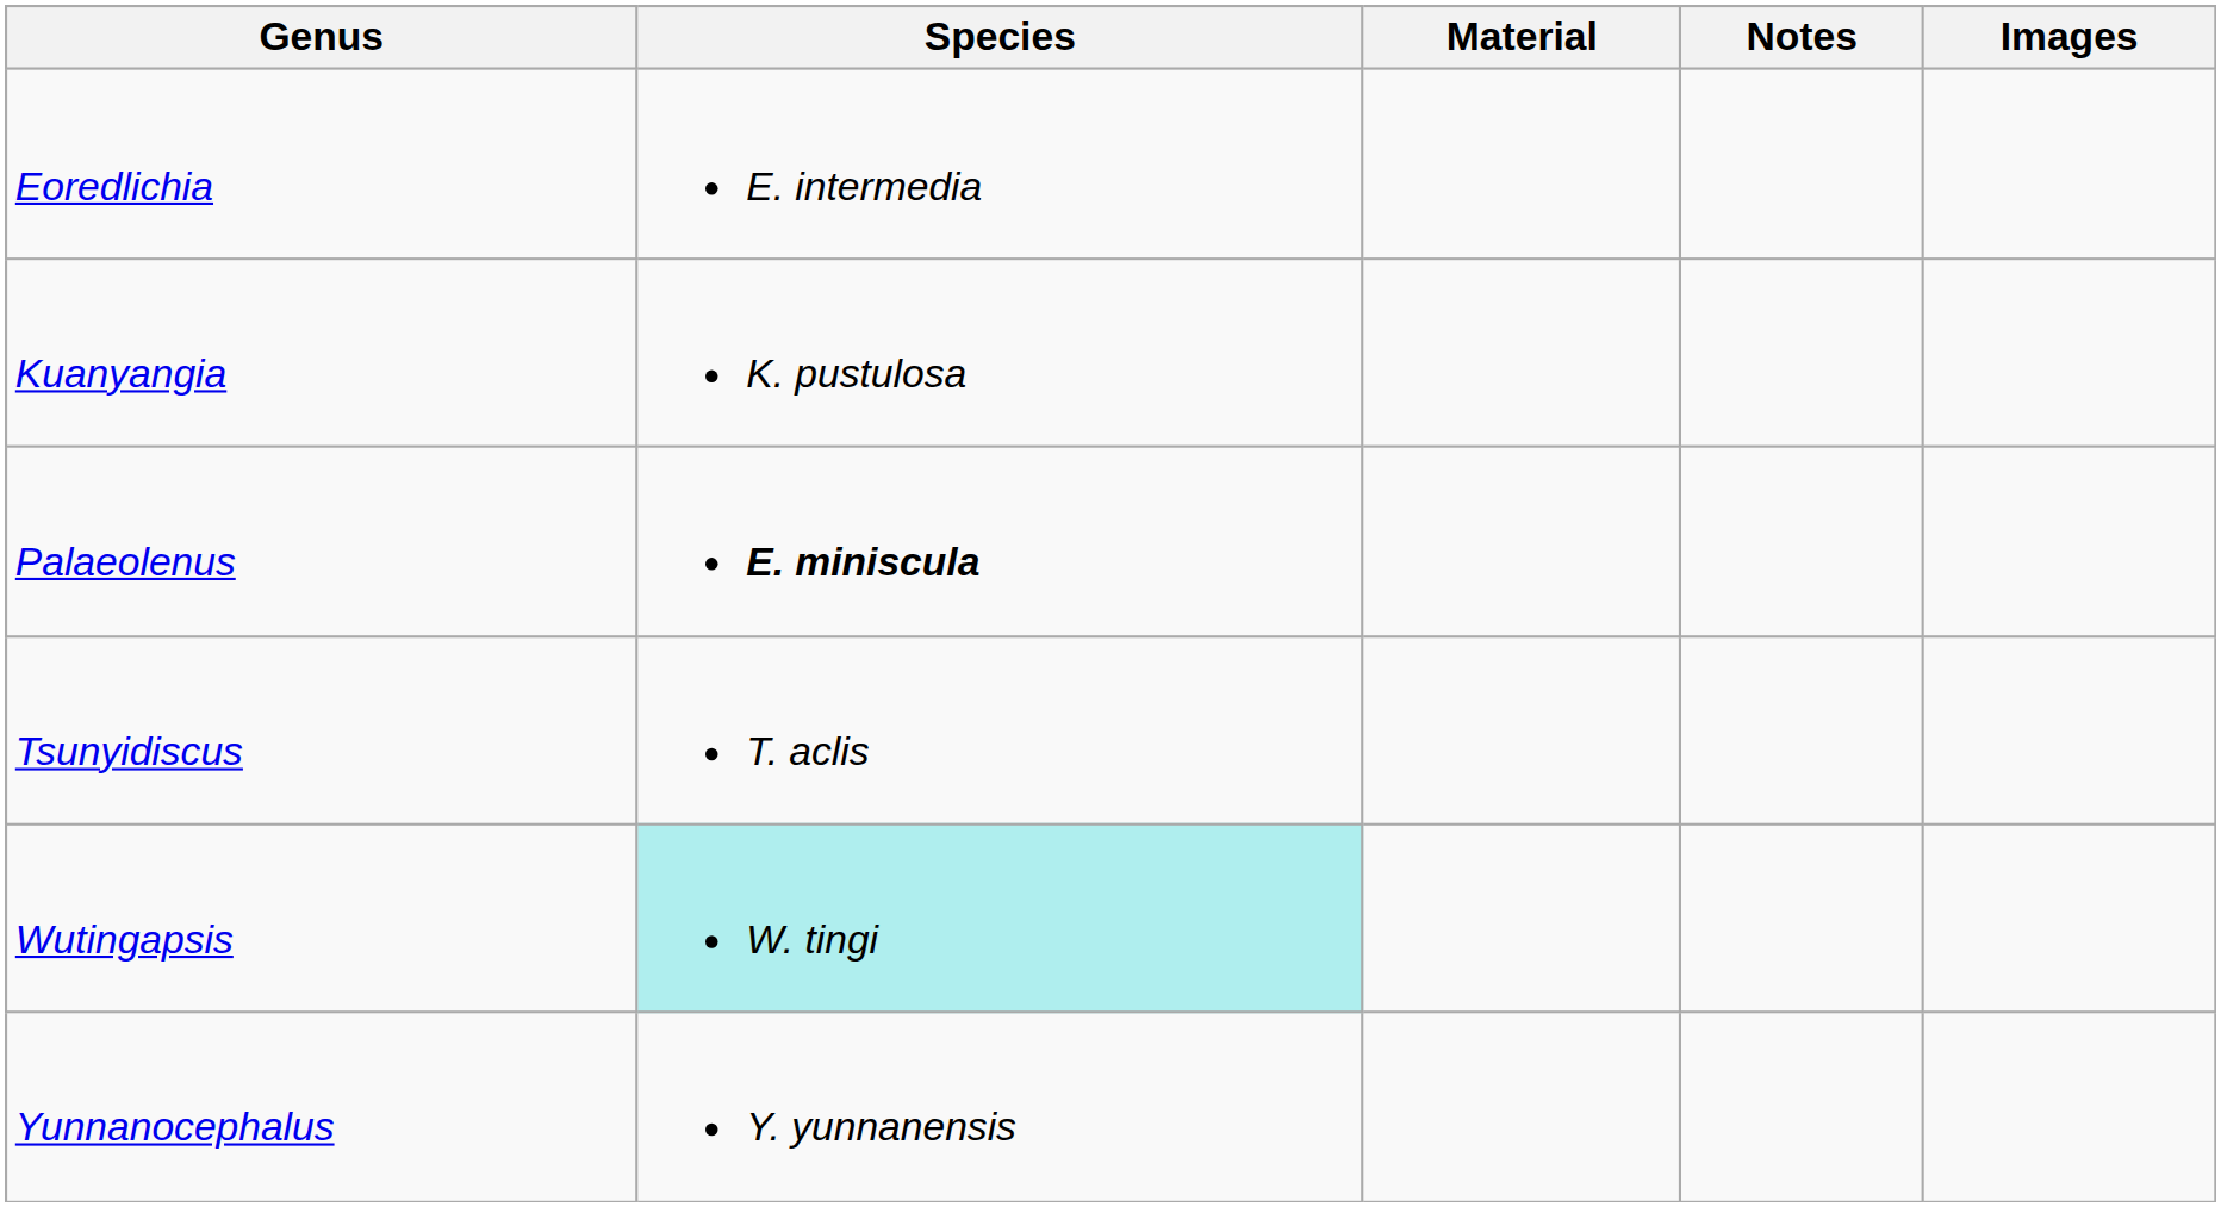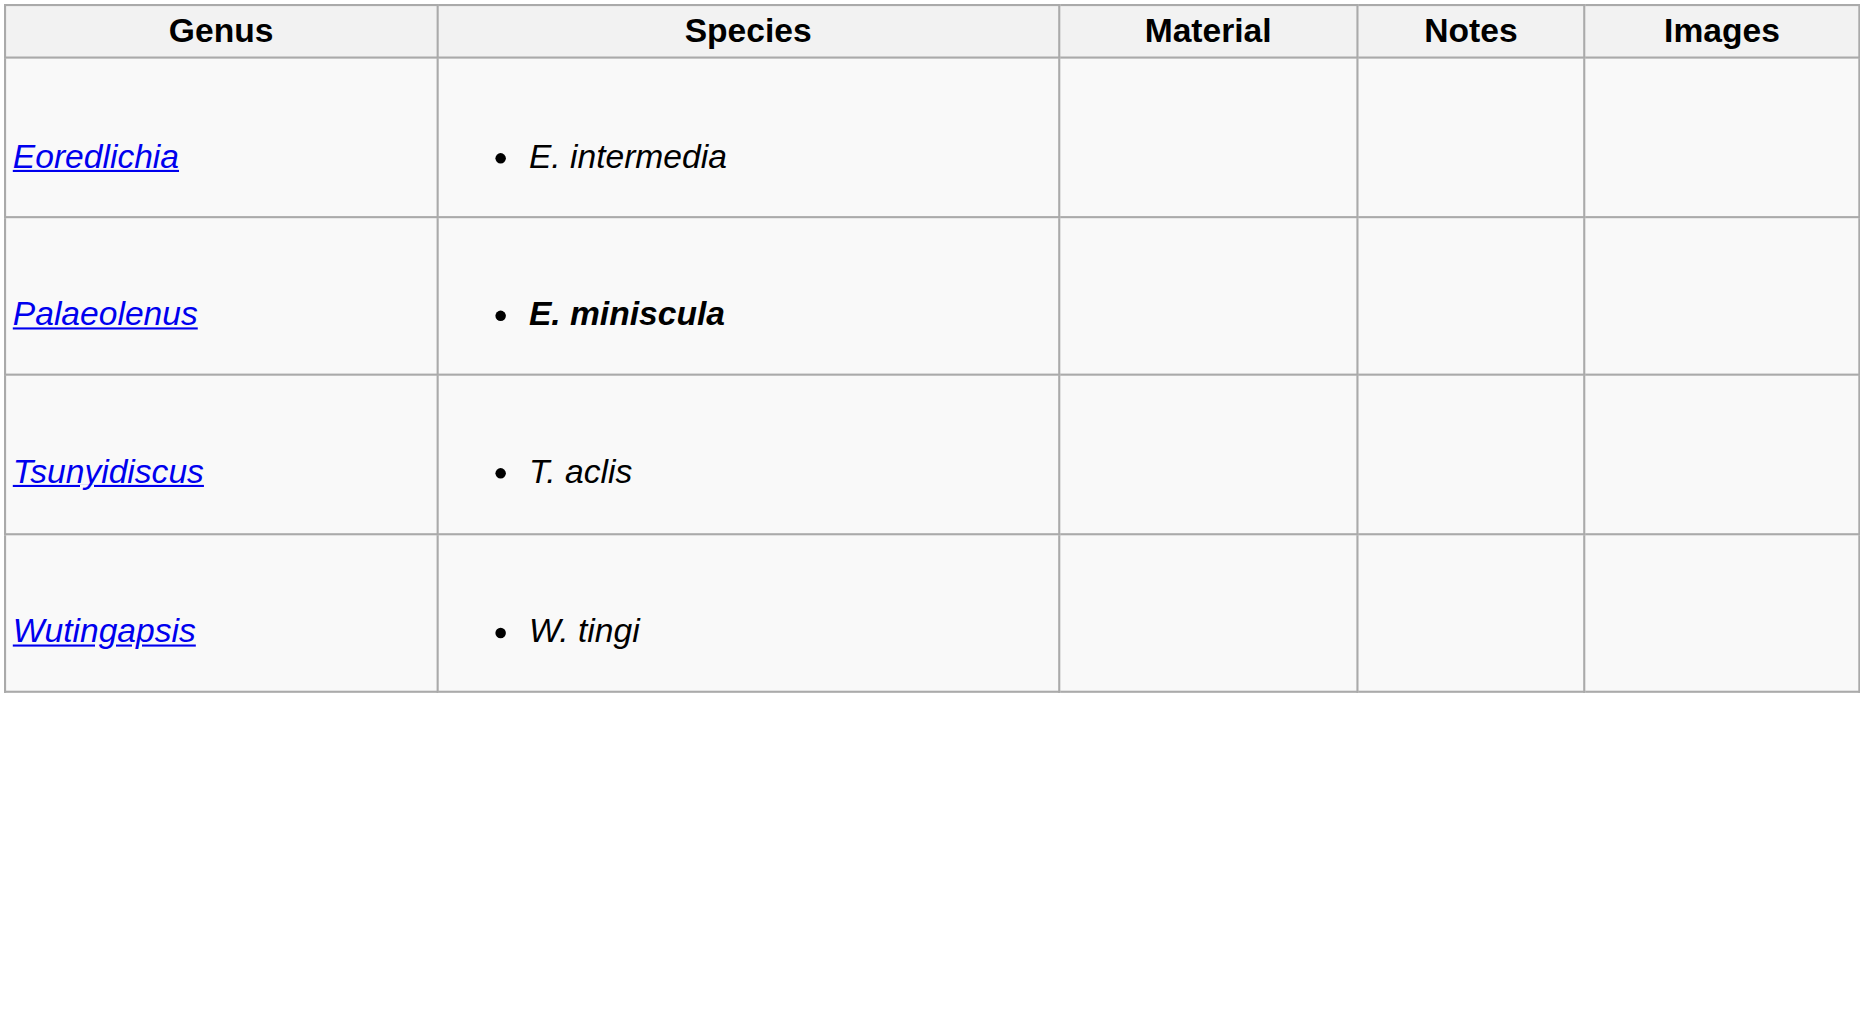- row: Kuanyangia | K. pustulosa
Wutingapsis | Species: paleturquoise background -> no background
- row: Yunnanocephalus | Y. yunnanensis
